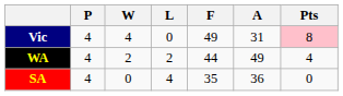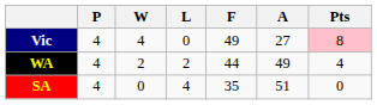Vic | A: 31 -> 27
SA | A: 36 -> 51
